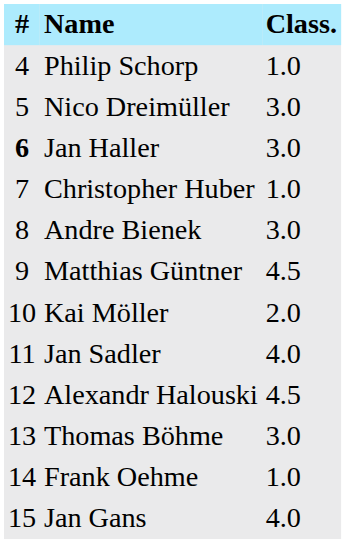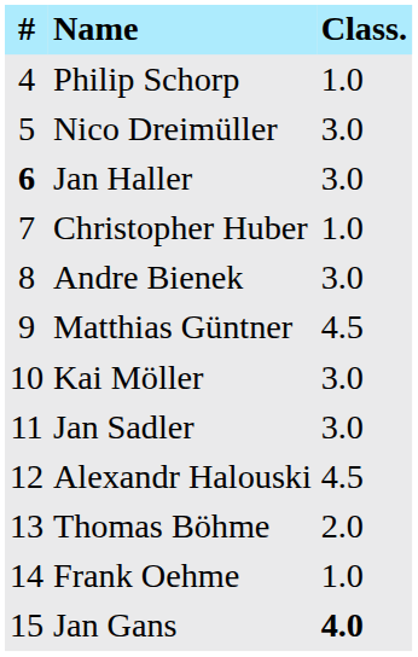Kai Möller | Class.: 2.0 -> 3.0
Jan Sadler | Class.: 4.0 -> 3.0
Thomas Böhme | Class.: 3.0 -> 2.0
Jan Gans | Class.: normal -> bold
